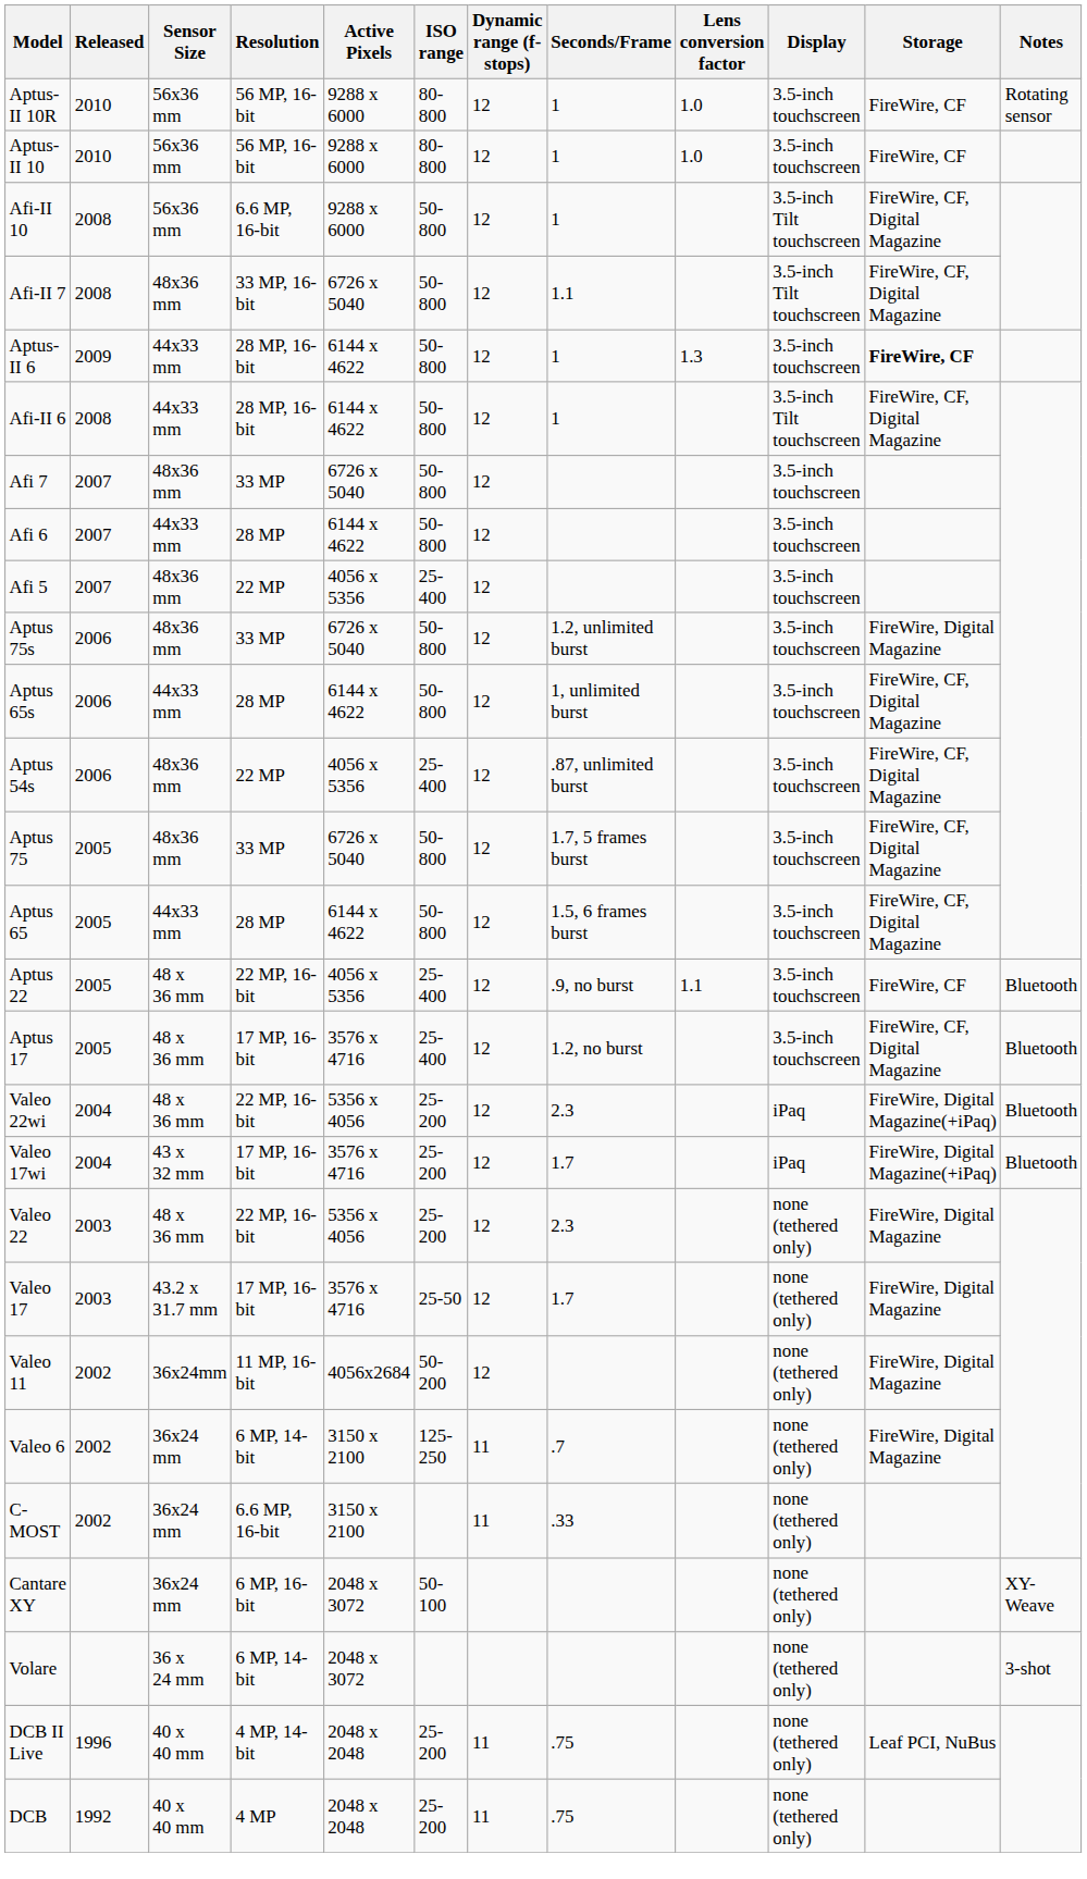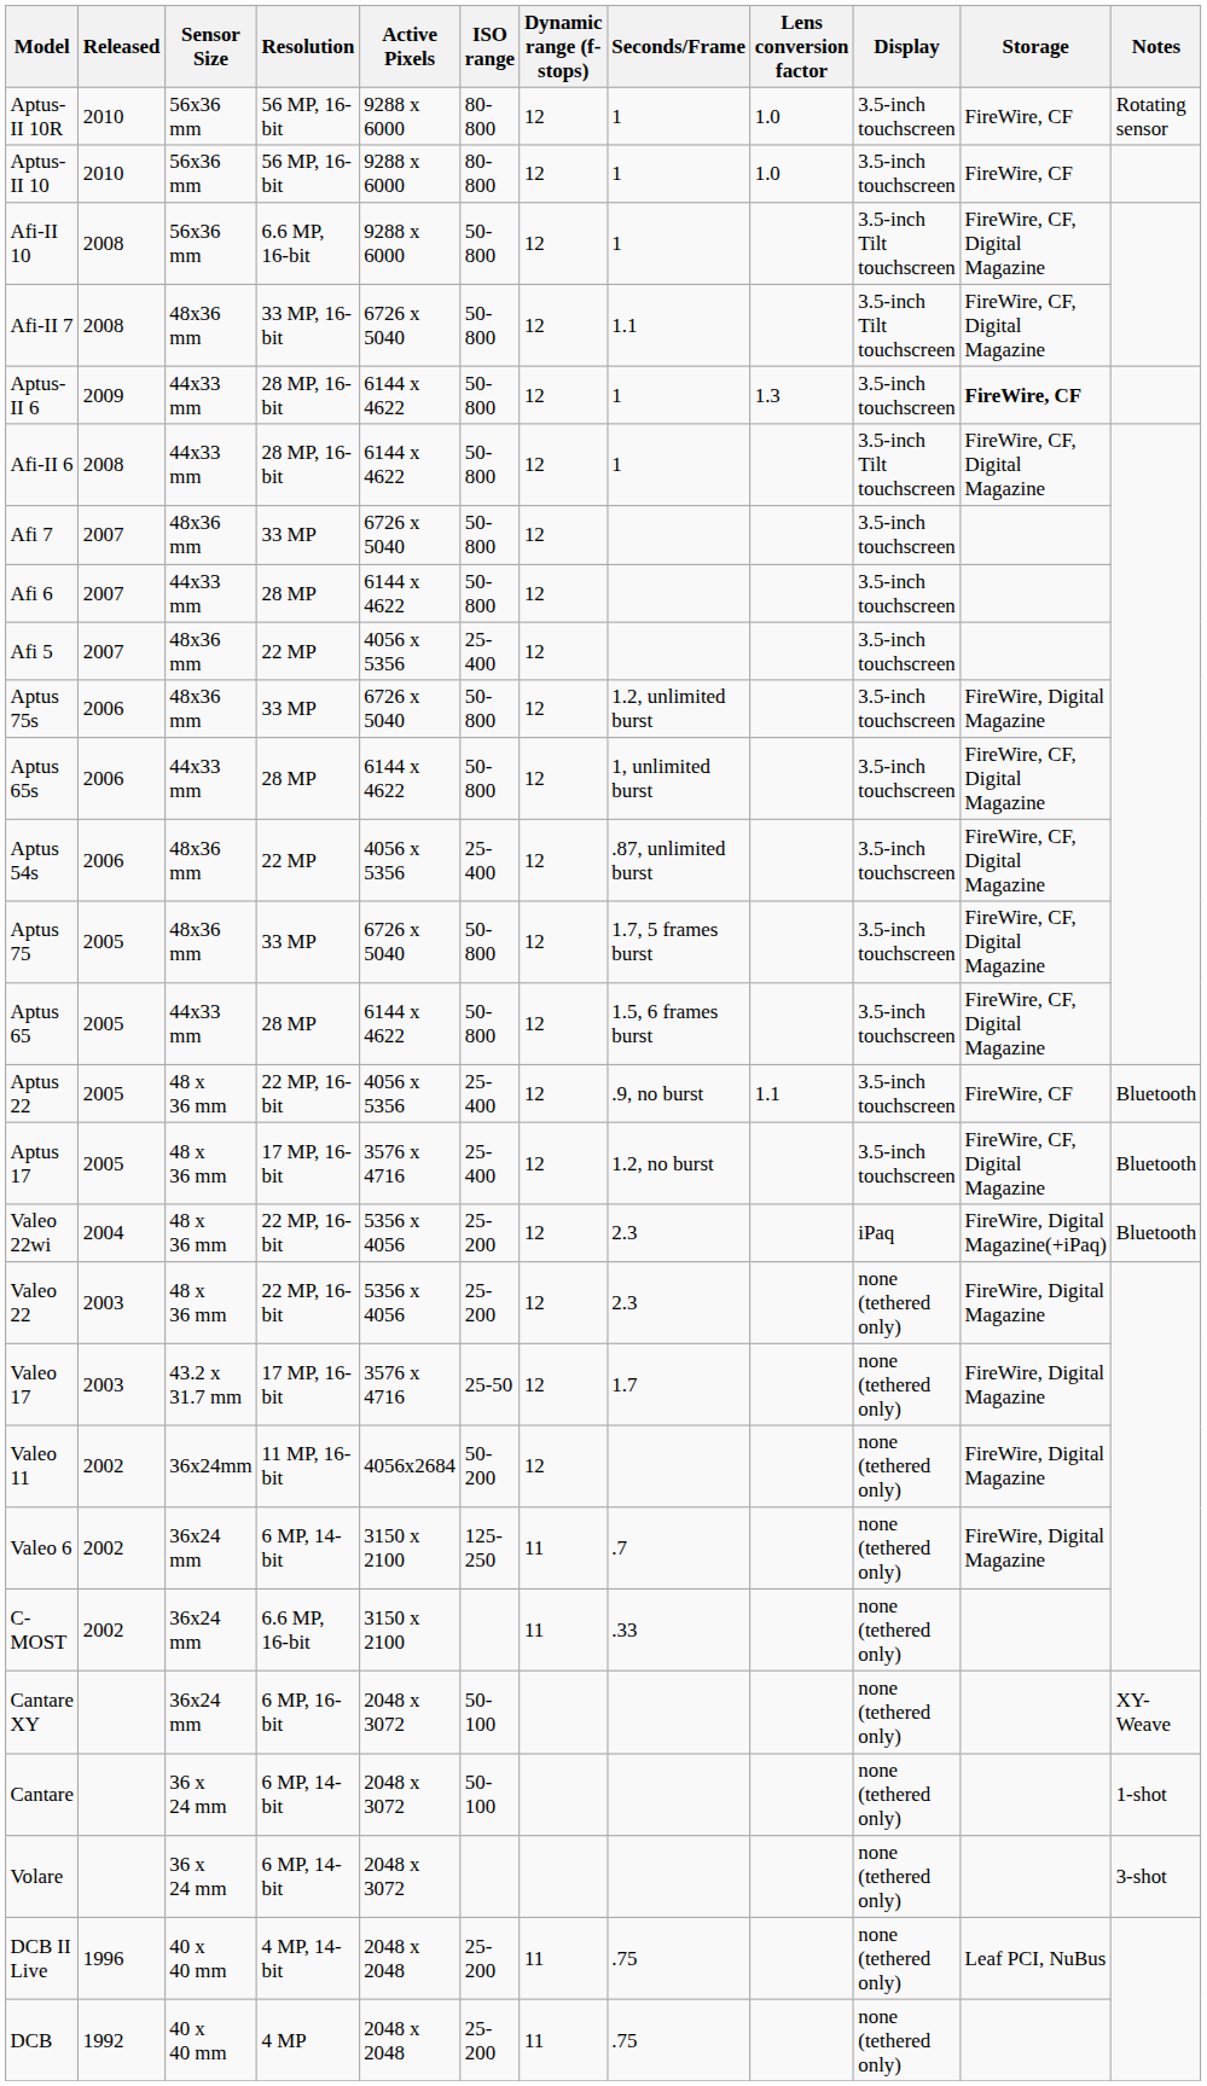- row: Valeo 17wi | 2004 | 43 x 32 mm | 17 MP, 16-bit | 3576 x 4716 | 25-200 | 12 | 1.7 | iPaq | FireWire, Digital Magazine(+iPaq) | Bluetooth
+ row: Cantare | 36 x 24 mm | 6 MP, 14-bit | 2048 x 3072 | 50-100 | none (tethered only) | 1-shot
